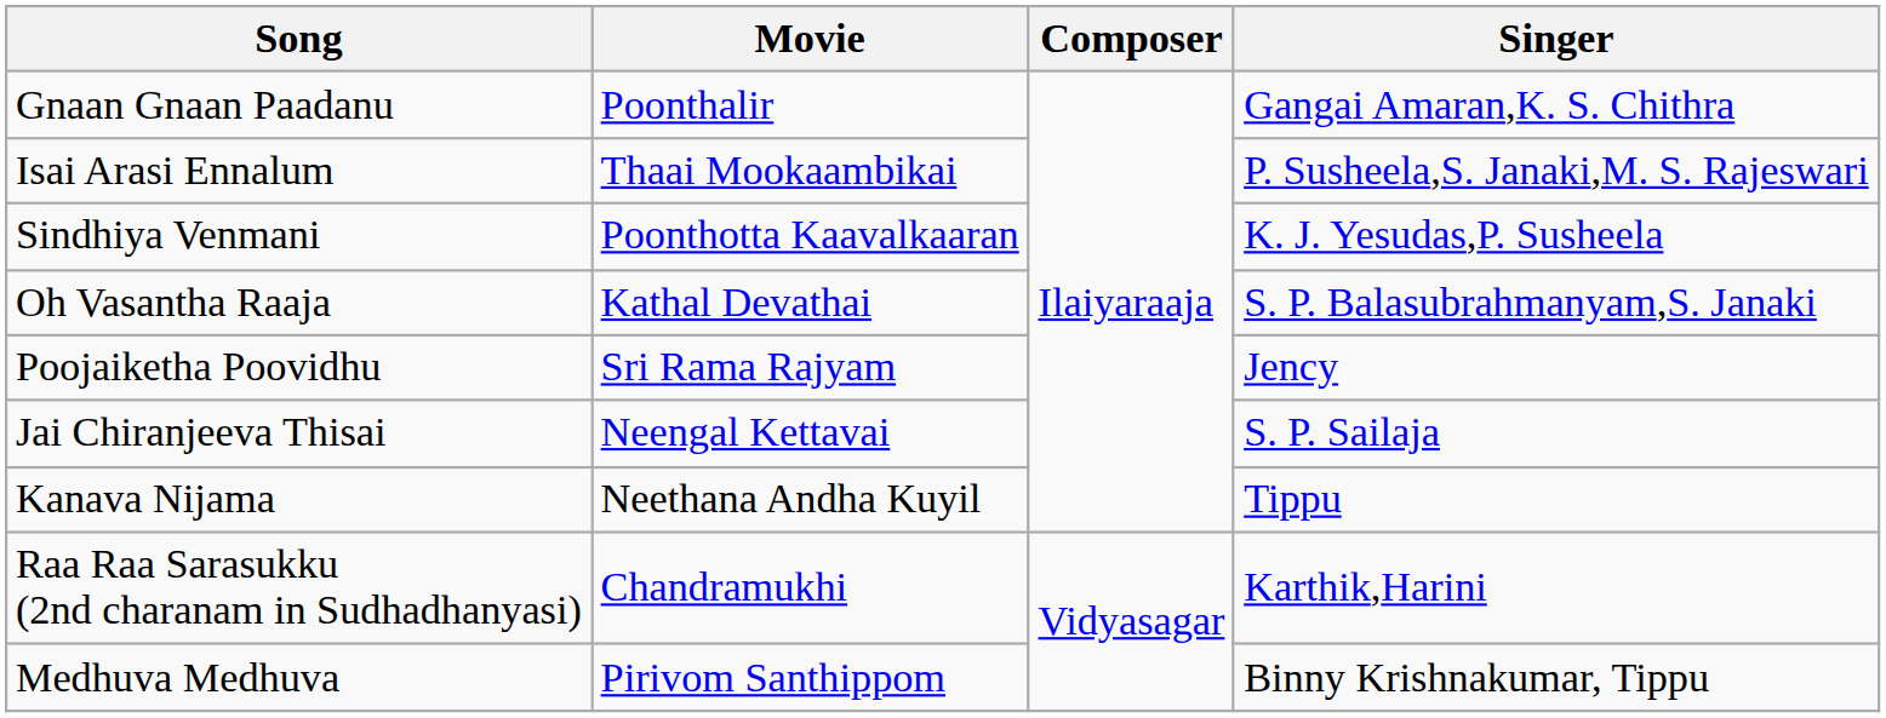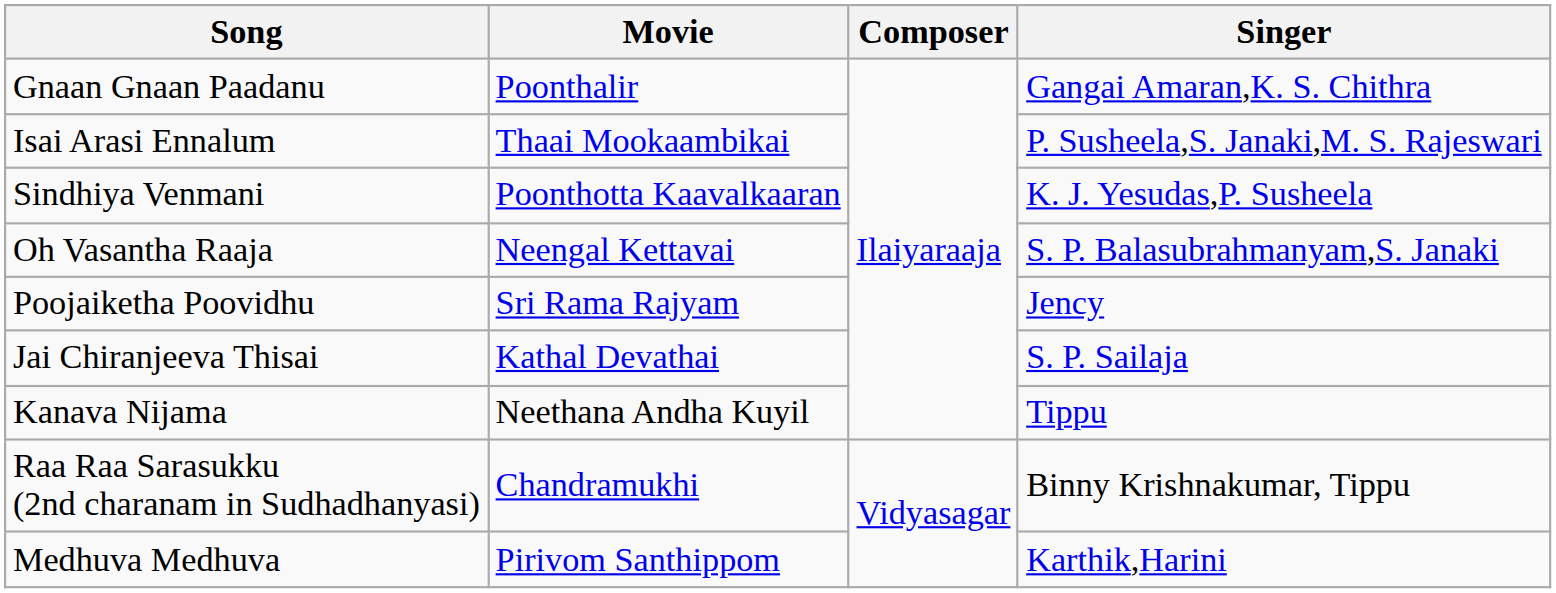Oh Vasantha Raaja | Movie: Kathal Devathai -> Neengal Kettavai
Jai Chiranjeeva Thisai | Movie: Neengal Kettavai -> Kathal Devathai
Raa Raa Sarasukku (2nd charanam in Sudhadhanyasi) | Singer: Karthik,Harini -> Binny Krishnakumar, Tippu
Medhuva Medhuva | Singer: Binny Krishnakumar, Tippu -> Karthik,Harini
